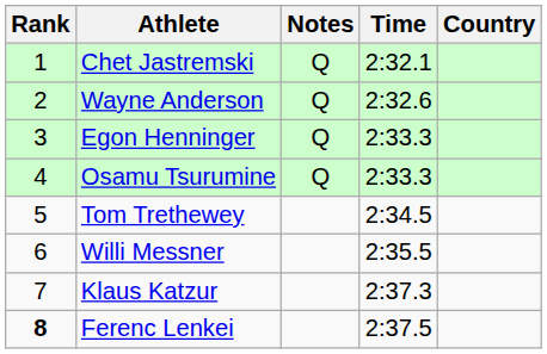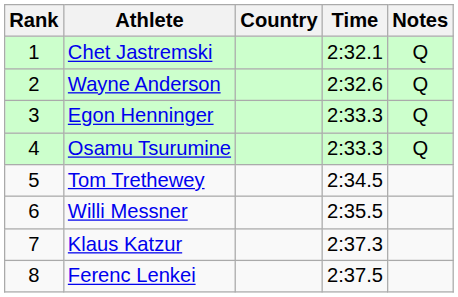columns swapped: Country <-> Notes
Ferenc Lenkei | Rank: bold -> normal
